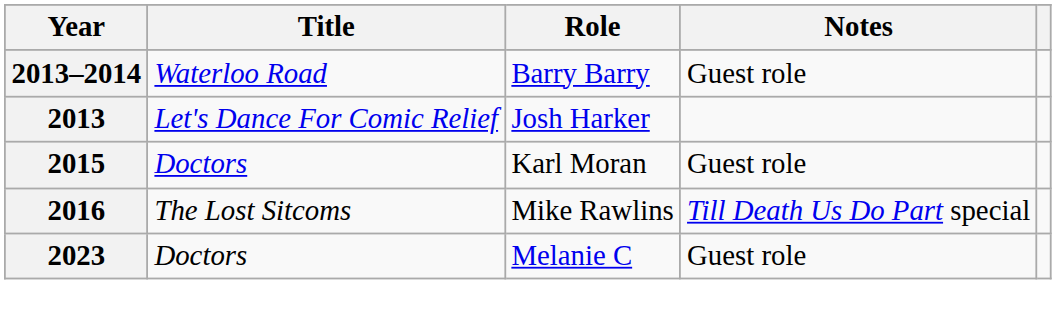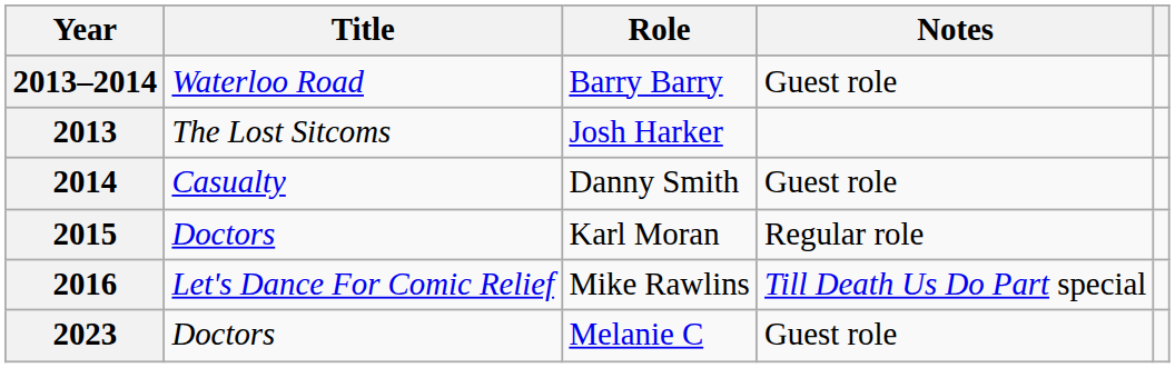2013 | Title: Let's Dance For Comic Relief -> The Lost Sitcoms
+ row: 2014 | Casualty | Danny Smith | Guest role
2015 | Notes: Guest role -> Regular role
2016 | Title: The Lost Sitcoms -> Let's Dance For Comic Relief
